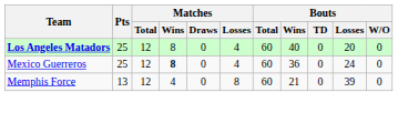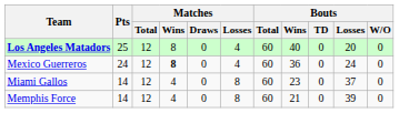Mexico Guerreros | Pts: 25 -> 24
+ row: Miami Gallos | 14 | 12 | 4 | 0 | 8 | 60 | 23 | 0 | 37 | 0
Memphis Force | Pts: 13 -> 14
